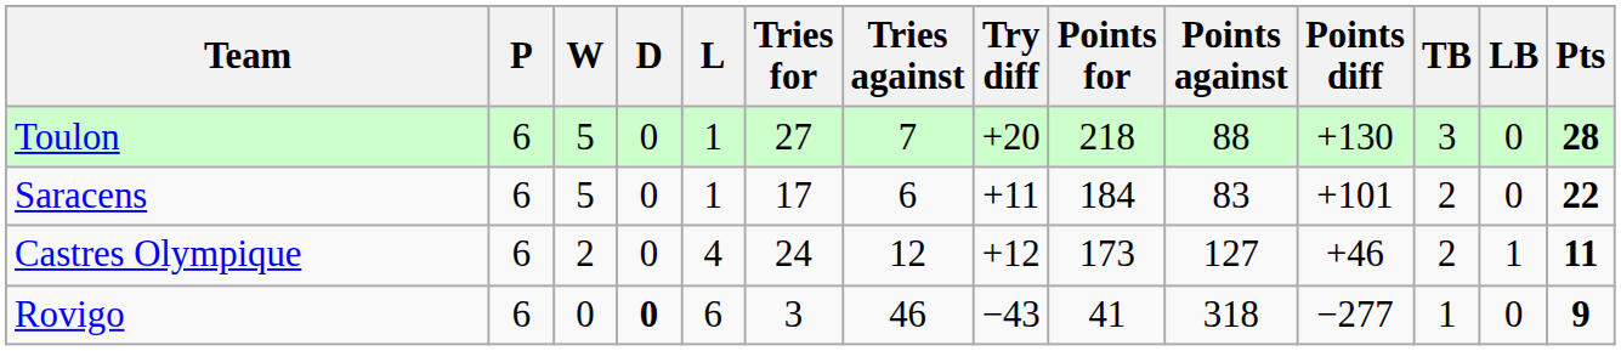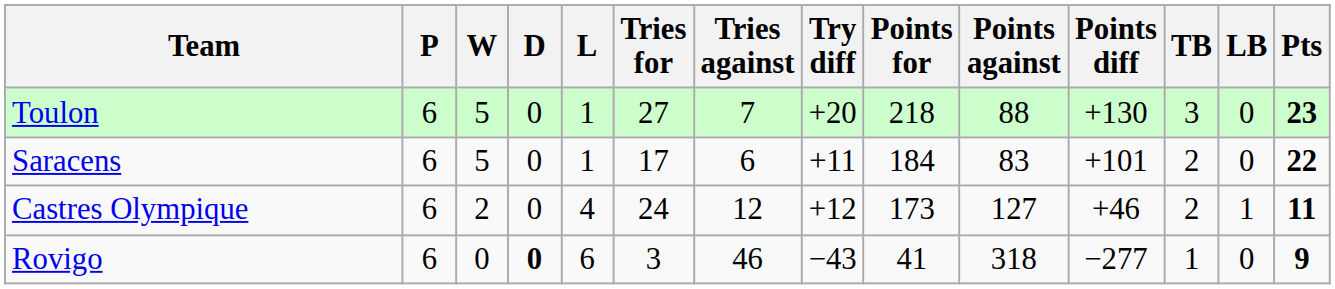Toulon | Pts: 28 -> 23
